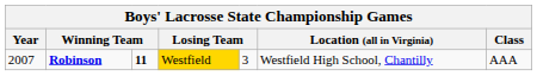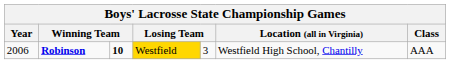Robinson | Year: 2007 -> 2006
Robinson | column 3: 11 -> 10
